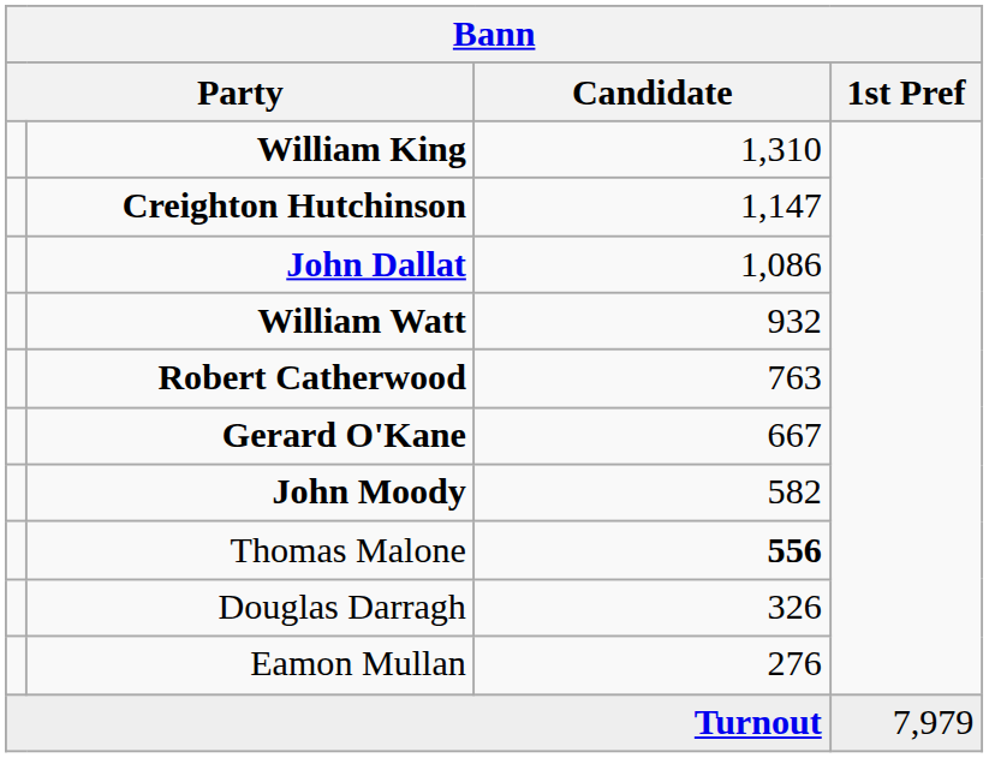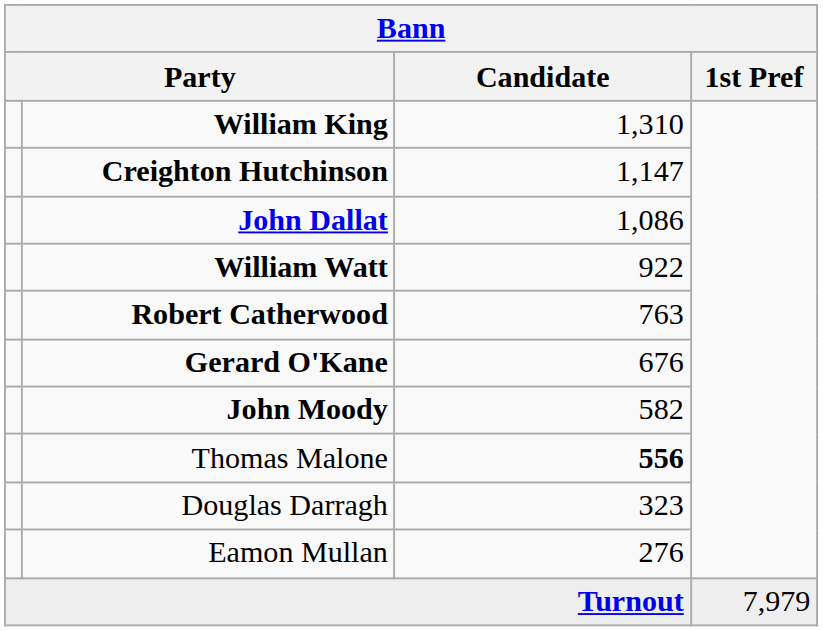William Watt | Candidate: 932 -> 922
Gerard O'Kane | Candidate: 667 -> 676
Douglas Darragh | Candidate: 326 -> 323
